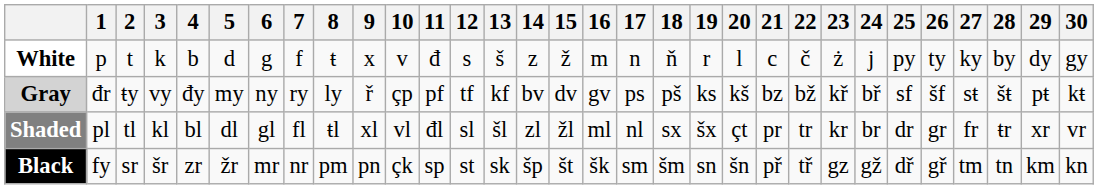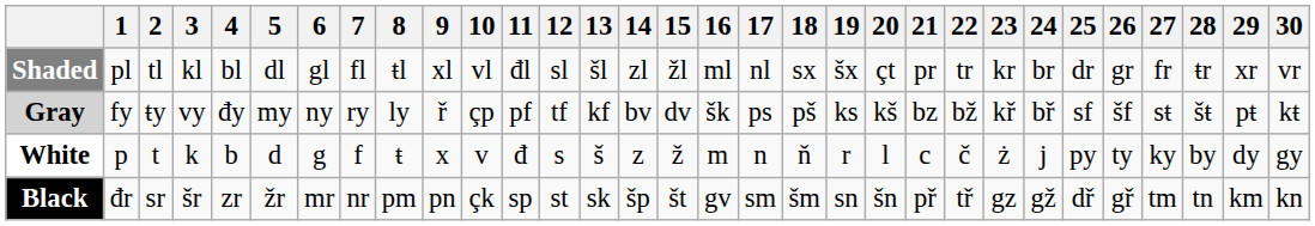rows swapped: White <-> Shaded
Gray | 1: đr -> fy
Gray | 16: gv -> šk
Black | 1: fy -> đr
Black | 16: šk -> gv
